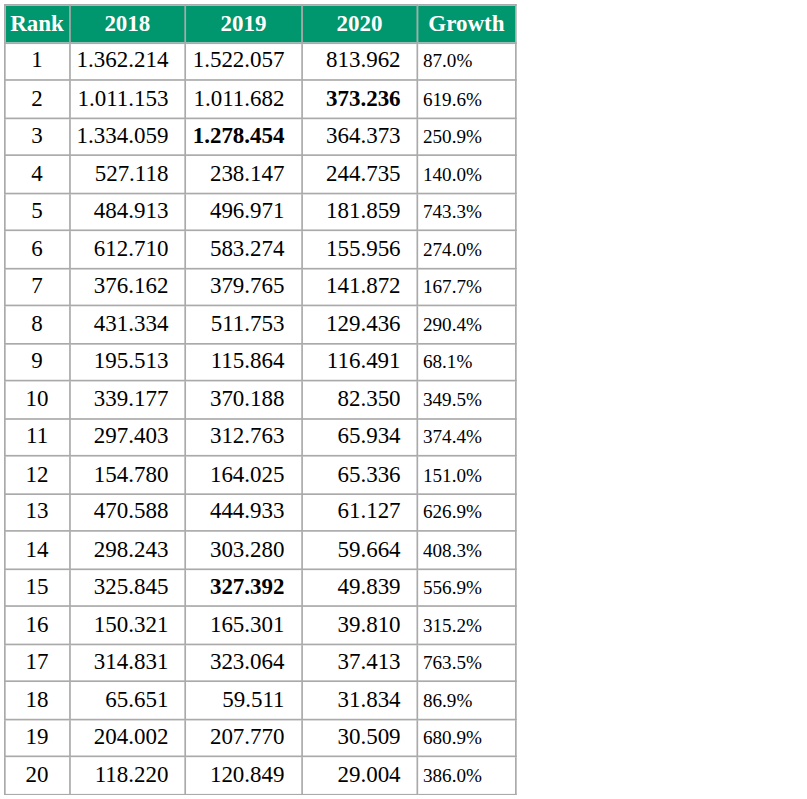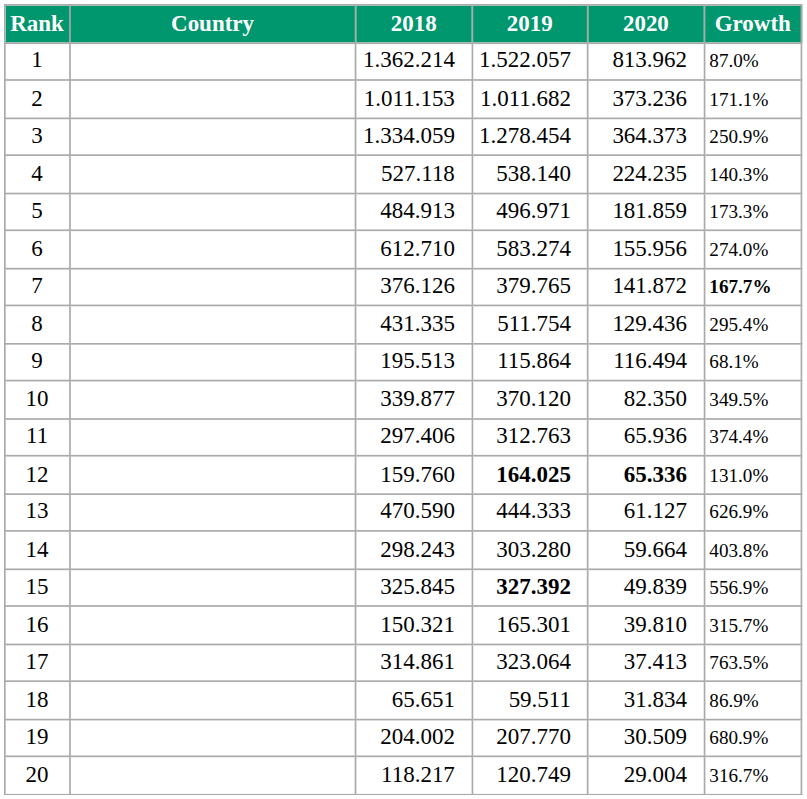+ column: Country
2 | 2020: bold -> normal
2 | Growth: 619.6% -> 171.1%
3 | 2019: bold -> normal
4 | 2019: 238.147 -> 538.140
4 | 2020: 244.735 -> 224.235
4 | Growth: 140.0% -> 140.3%
5 | Growth: 743.3% -> 173.3%
7 | 2018: 376.162 -> 376.126
7 | Growth: normal -> bold
8 | 2018: 431.334 -> 431.335
8 | 2019: 511.753 -> 511.754
8 | Growth: 290.4% -> 295.4%
9 | 2020: 116.491 -> 116.494
10 | 2018: 339.177 -> 339.877
10 | 2019: 370.188 -> 370.120
11 | 2018: 297.403 -> 297.406
11 | 2020: 65.934 -> 65.936
12 | 2018: 154.780 -> 159.760
12 | 2019: normal -> bold
12 | 2020: normal -> bold
12 | Growth: 151.0% -> 131.0%
13 | 2018: 470.588 -> 470.590
13 | 2019: 444.933 -> 444.333
14 | Growth: 408.3% -> 403.8%
16 | Growth: 315.2% -> 315.7%
17 | 2018: 314.831 -> 314.861
20 | 2018: 118.220 -> 118.217
20 | 2019: 120.849 -> 120.749
20 | Growth: 386.0% -> 316.7%
